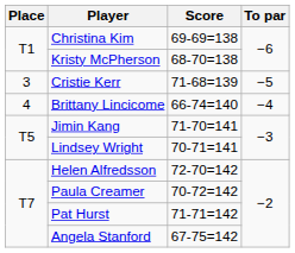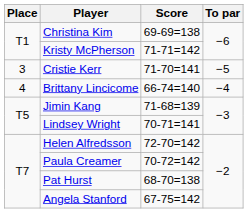Kristy McPherson | Score: 68-70=138 -> 71-71=142
Cristie Kerr | Score: 71-68=139 -> 71-70=141
Jimin Kang | Score: 71-70=141 -> 71-68=139
Pat Hurst | Score: 71-71=142 -> 68-70=138
